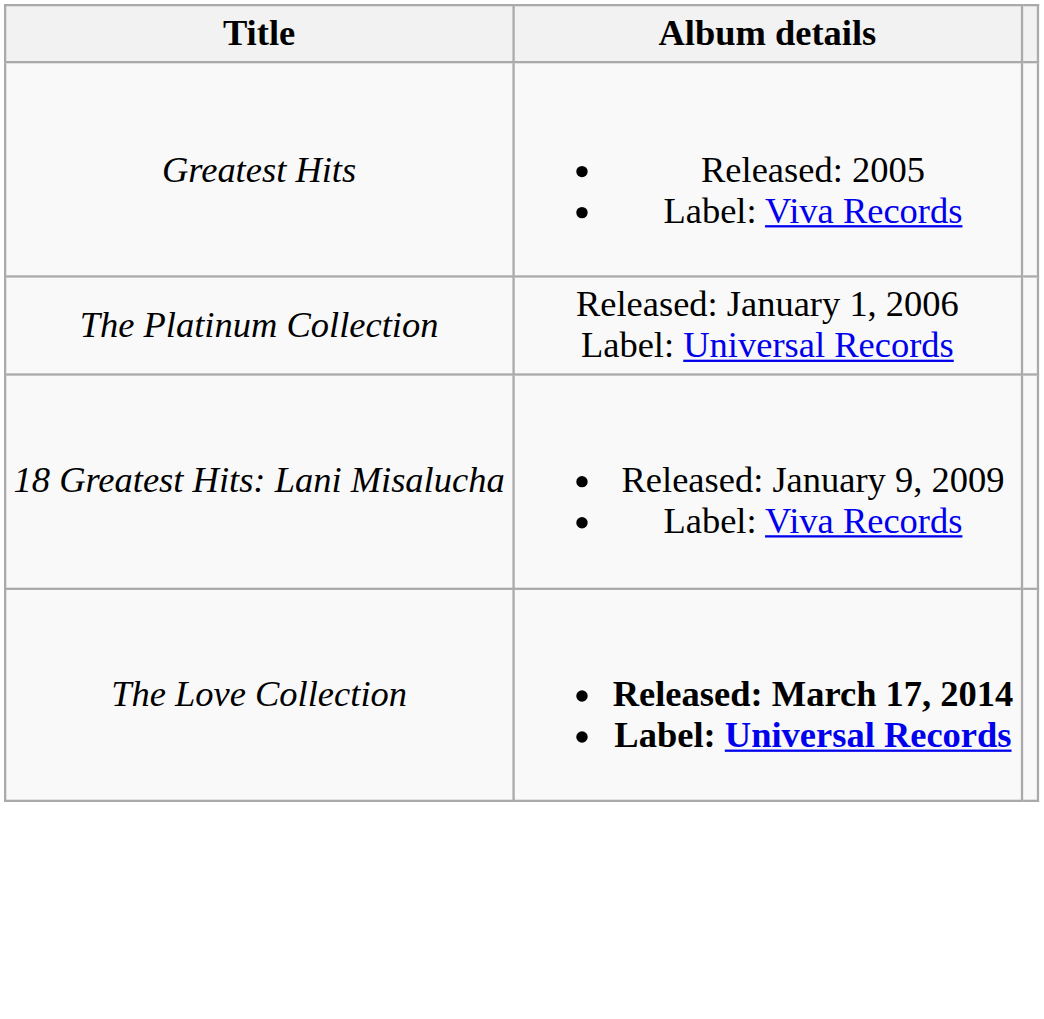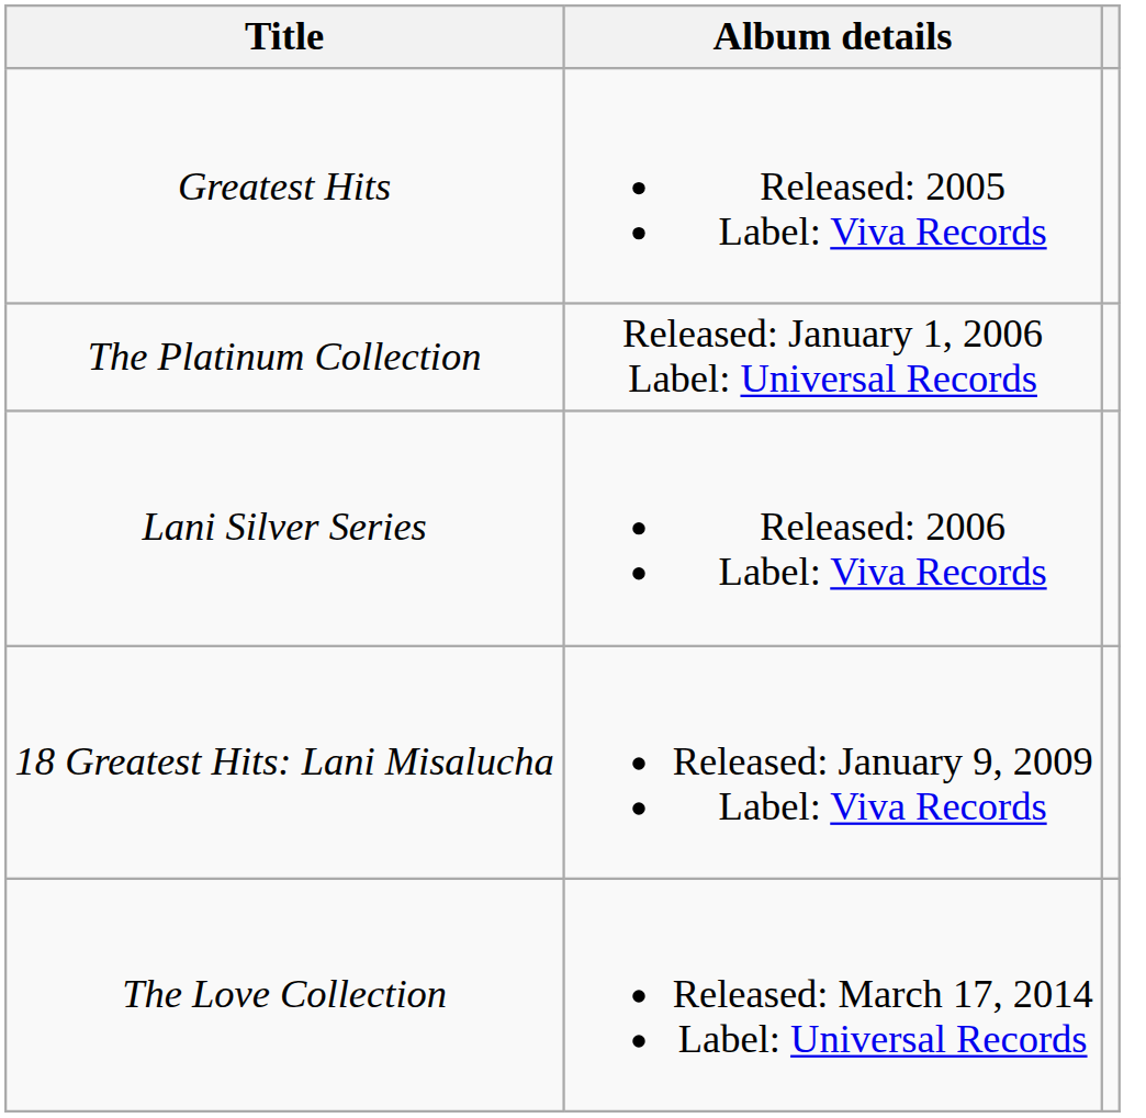+ row: Lani Silver Series | Released: 2006 Label: Viva Records
The Love Collection | Album details: bold -> normal
